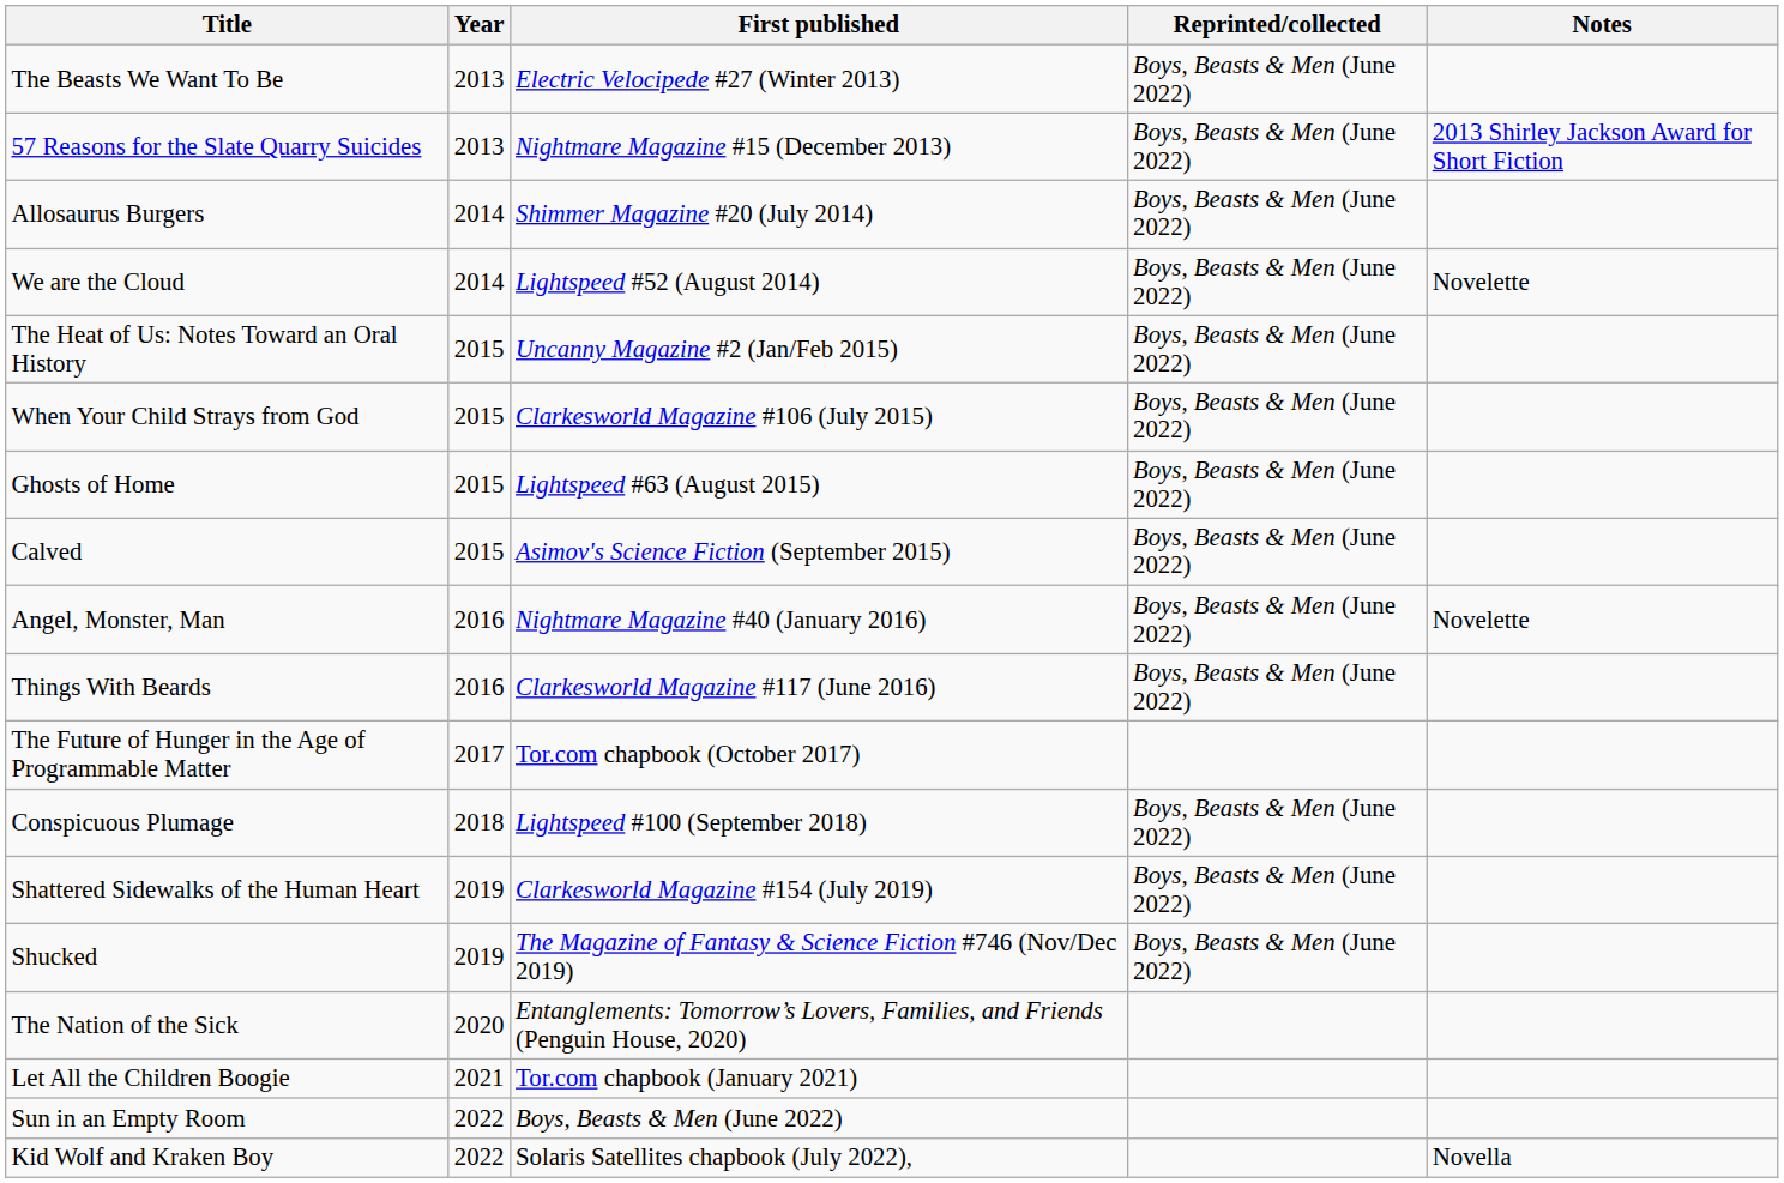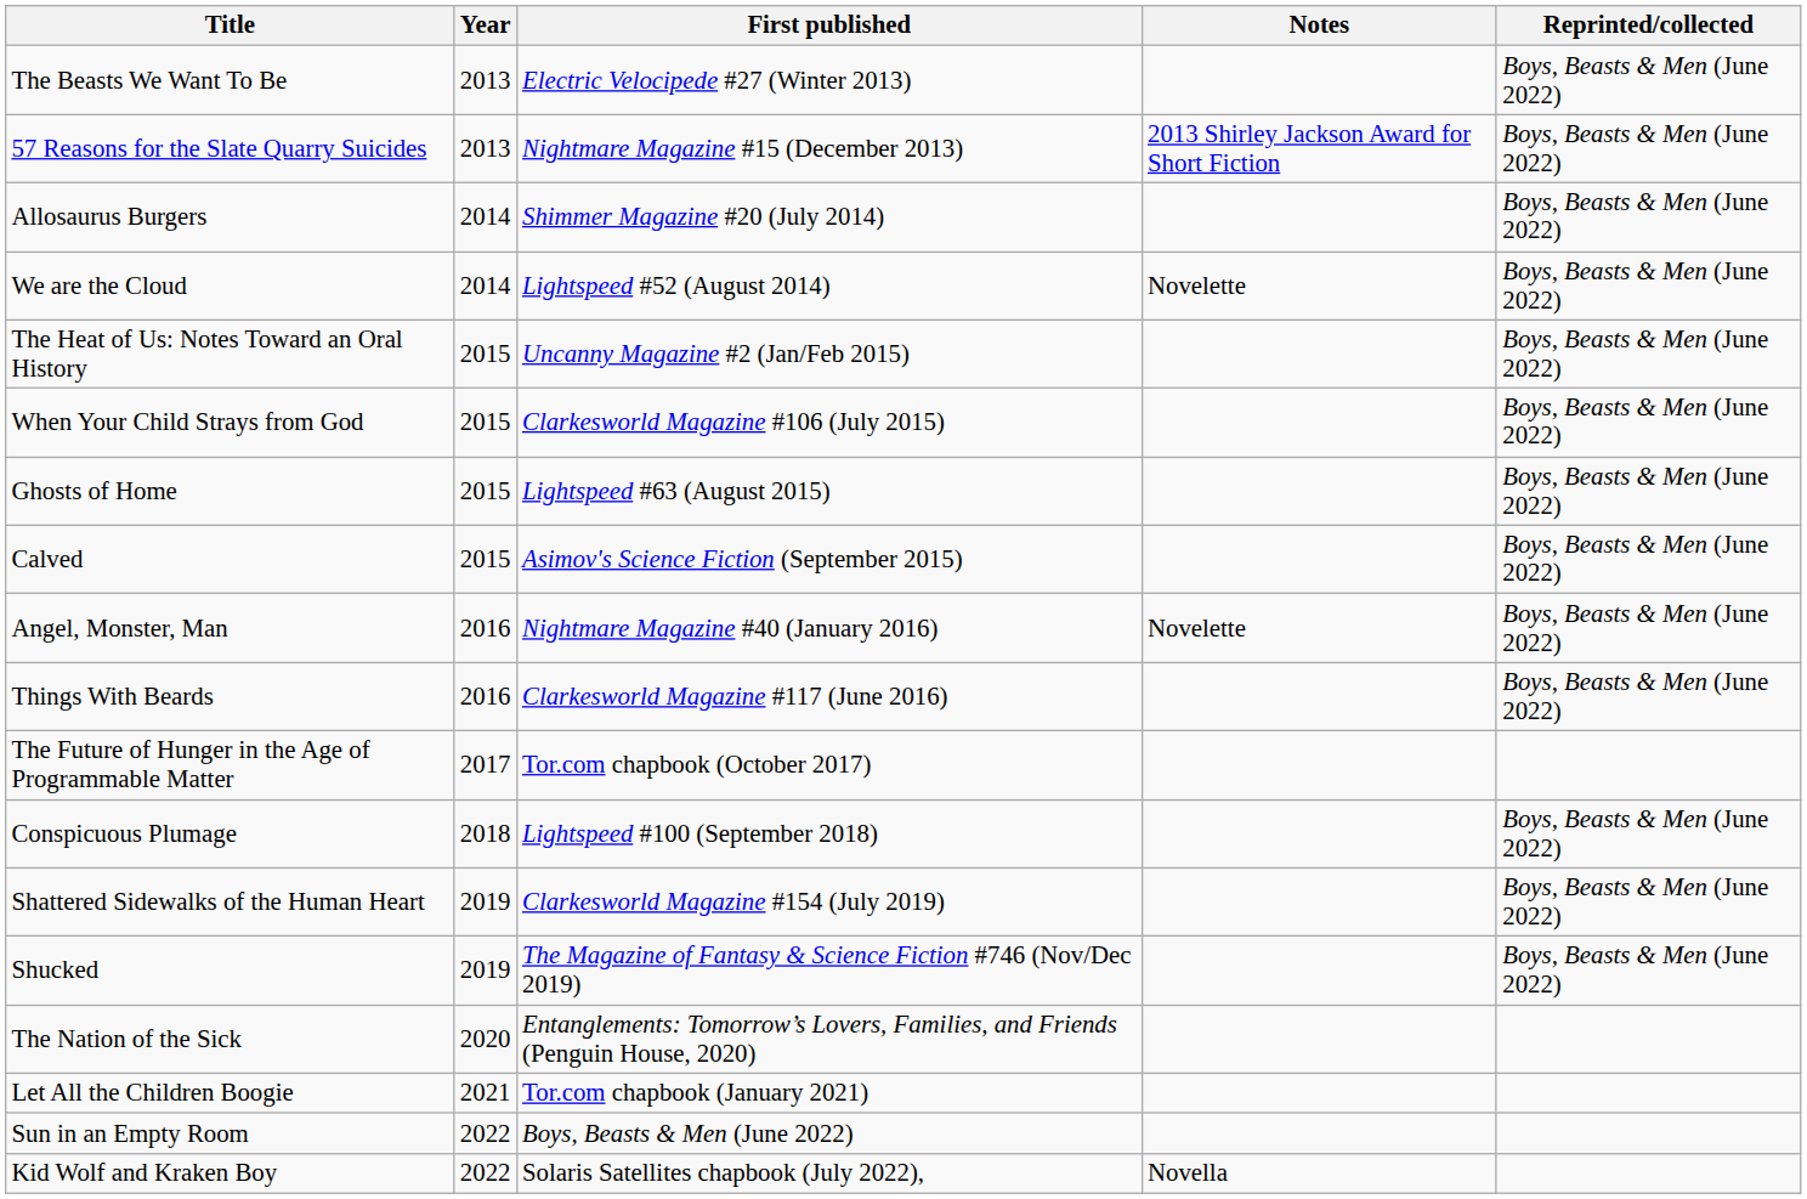columns swapped: Reprinted/collected <-> Notes
